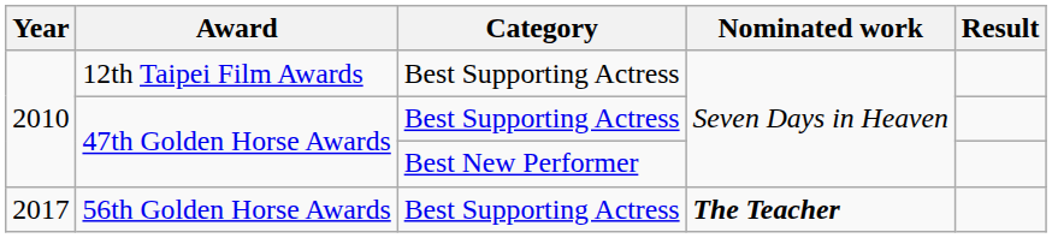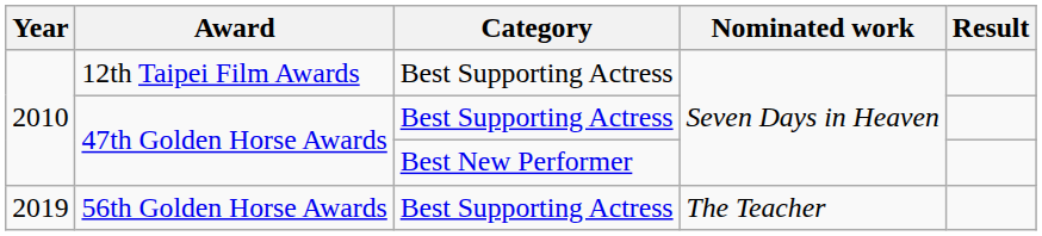56th Golden Horse Awards | Year: 2017 -> 2019
56th Golden Horse Awards | Nominated work: bold -> normal
